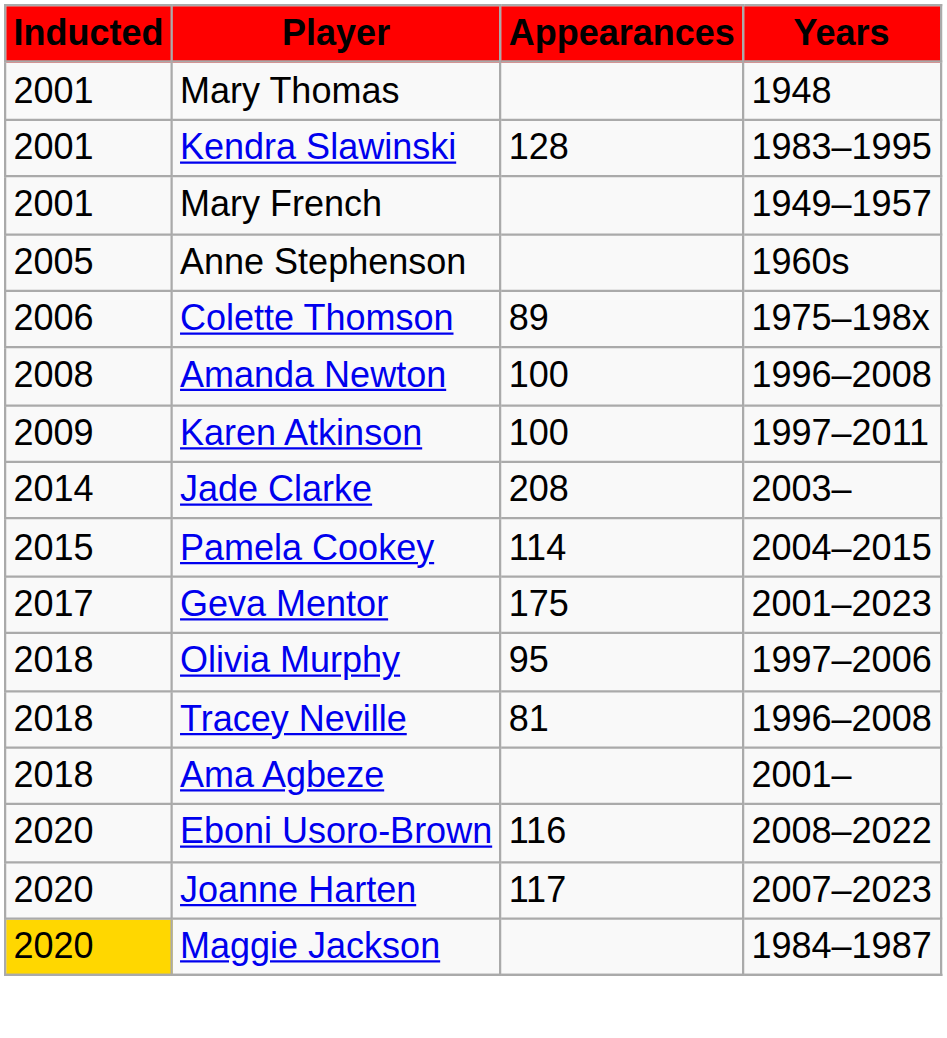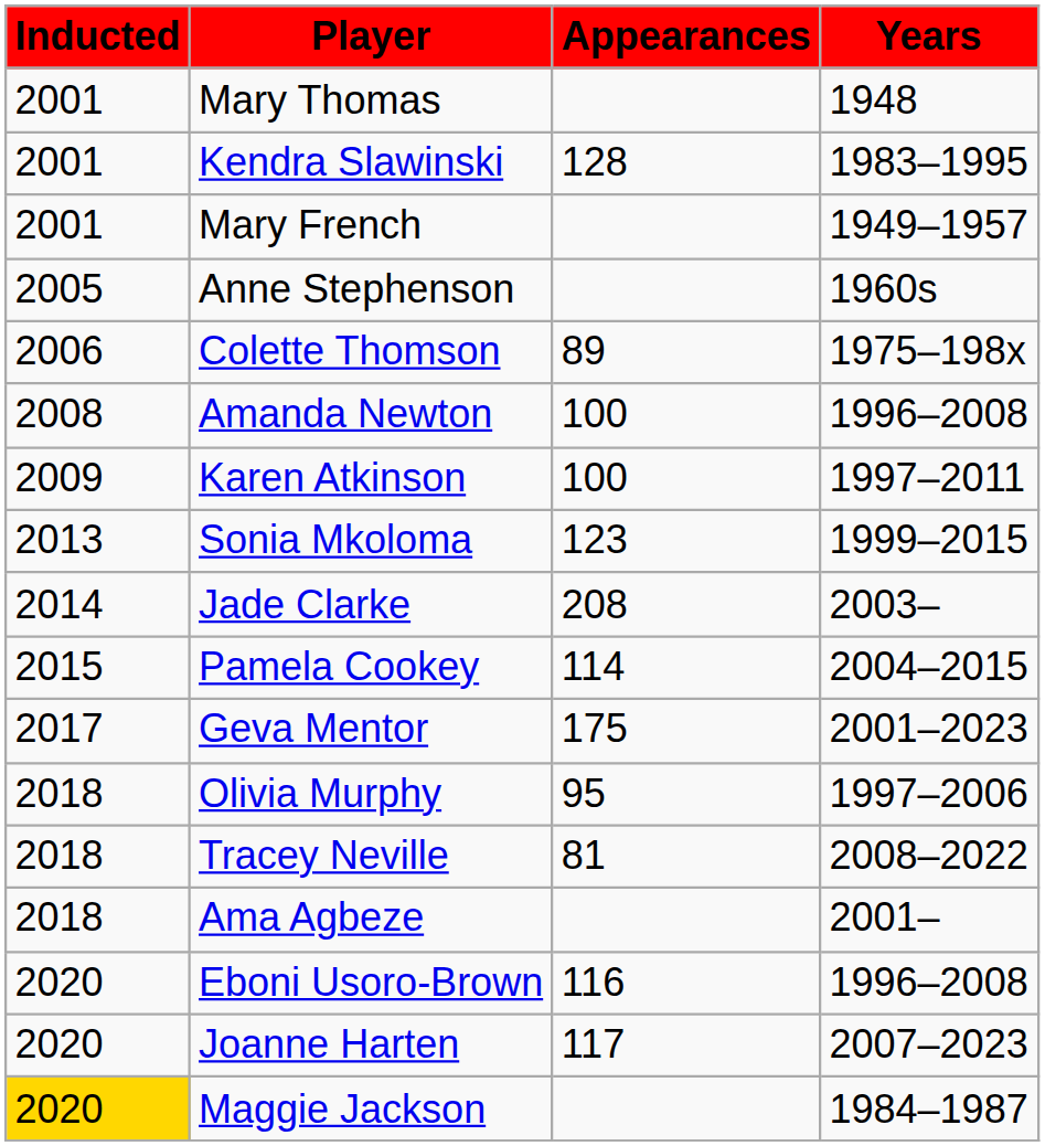+ row: 2013 | Sonia Mkoloma | 123 | 1999–2015
Tracey Neville | Years: 1996–2008 -> 2008–2022
Eboni Usoro-Brown | Years: 2008–2022 -> 1996–2008
